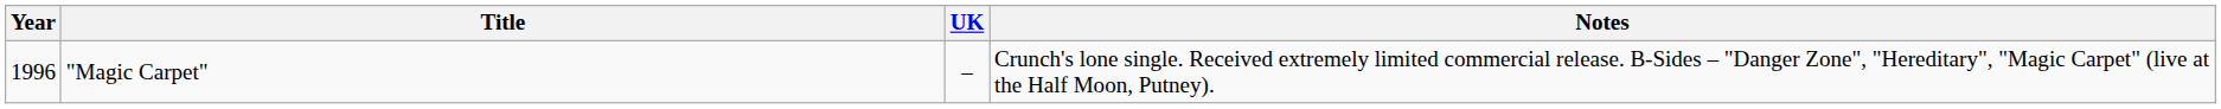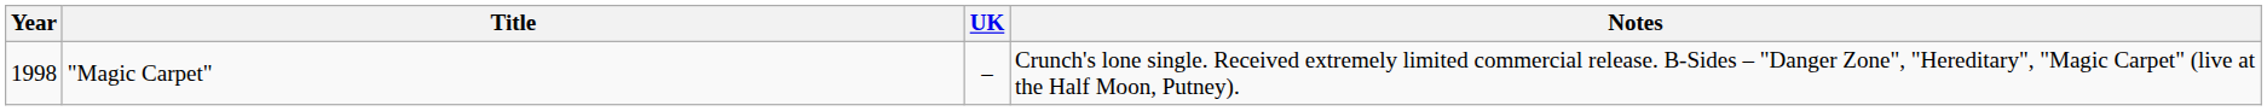"Magic Carpet" | Year: 1996 -> 1998
